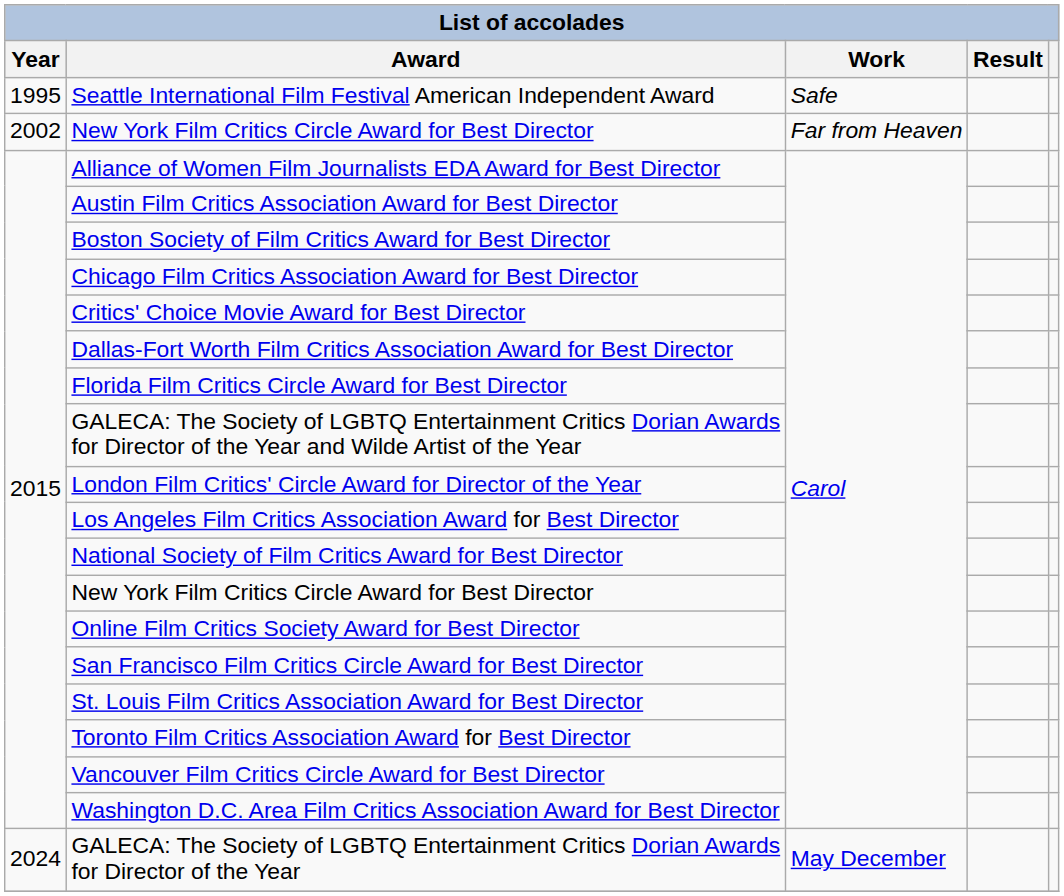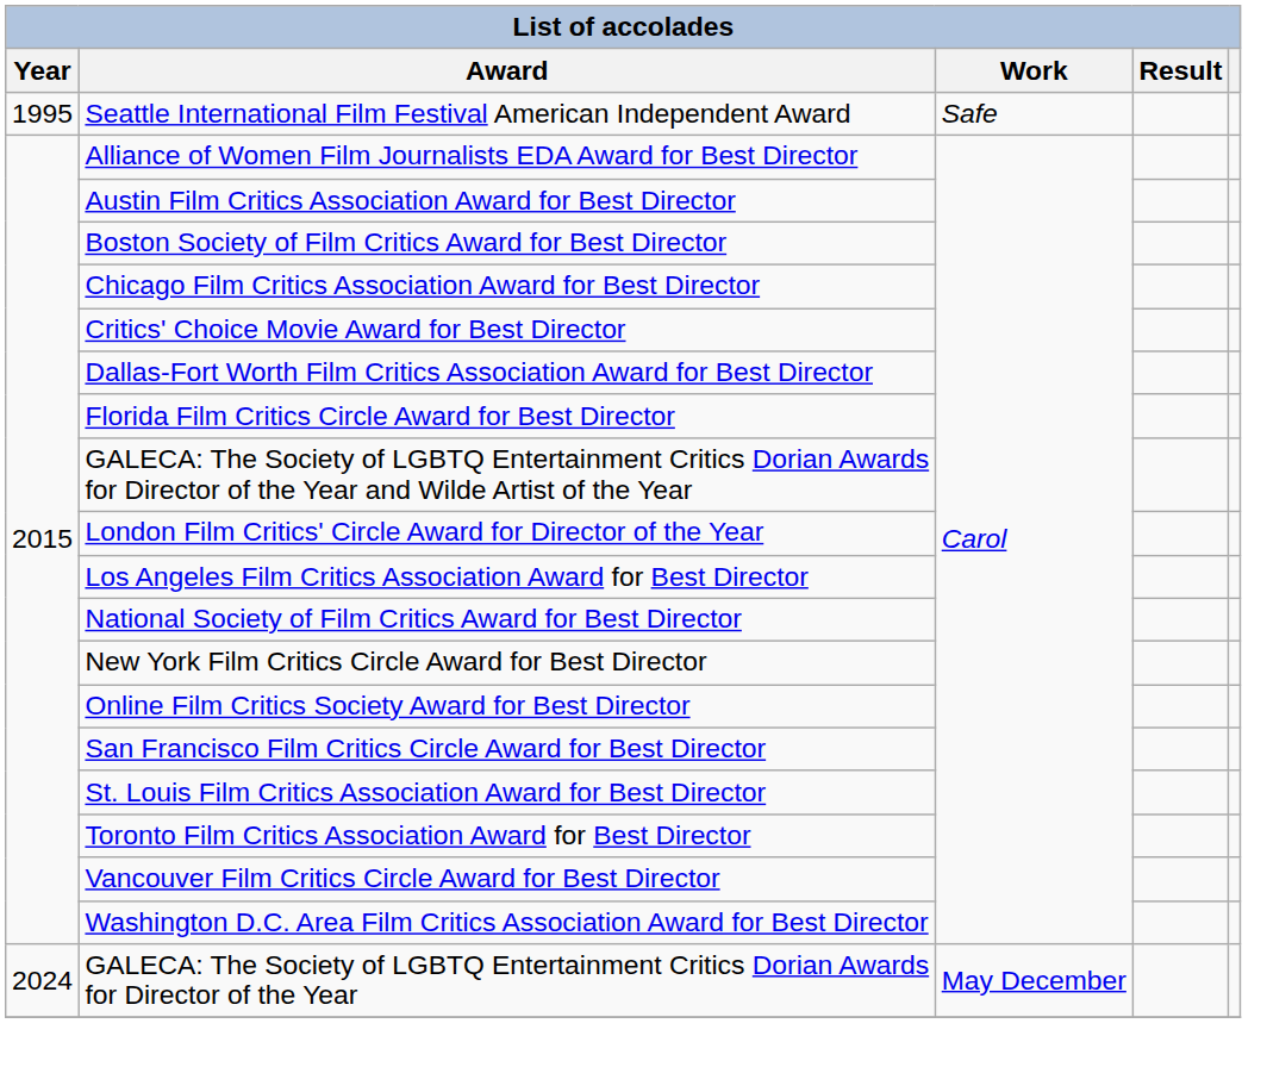- row: 2002 | New York Film Critics Circle Award for Best Director | Far from Heaven
